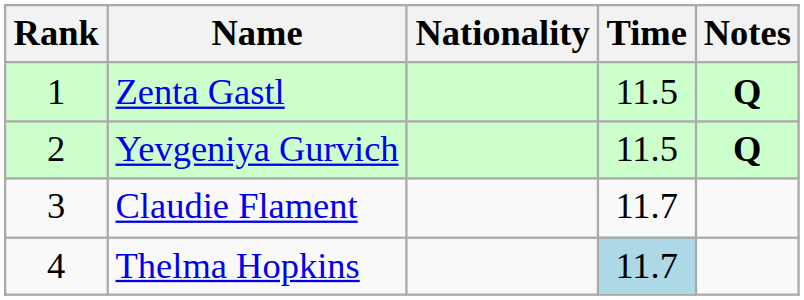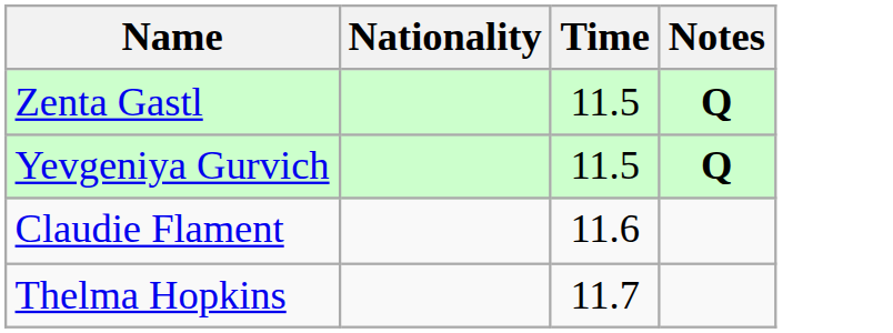- column: Rank | 1 | 2 | 3 | 4
Claudie Flament | Time: 11.7 -> 11.6
Thelma Hopkins | Time: lightblue background -> no background
